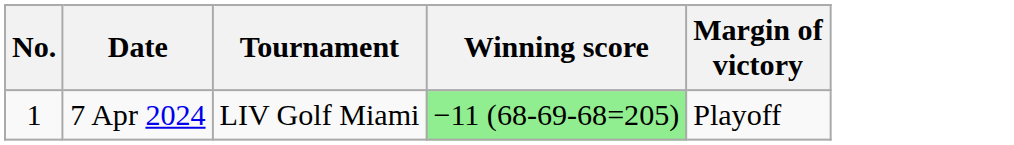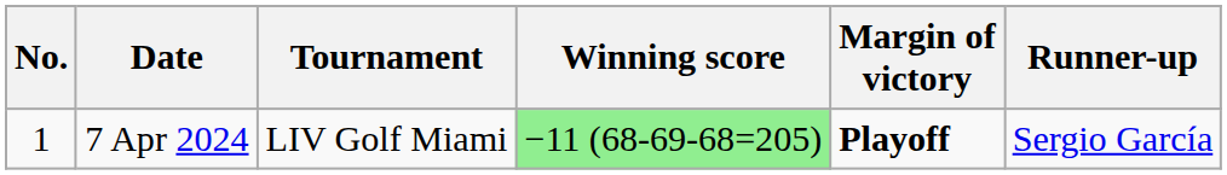+ column: Runner-up | Sergio García
7 Apr 2024 | Margin of victory: normal -> bold
